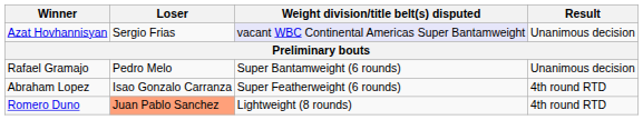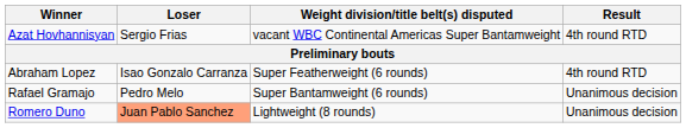Azat Hovhannisyan | Weight division/title belt(s) disputed: lavender background -> no background
Azat Hovhannisyan | Result: Unanimous decision -> 4th round RTD
rows swapped: Rafael Gramajo <-> Abraham Lopez
Romero Duno | Result: 4th round RTD -> Unanimous decision
